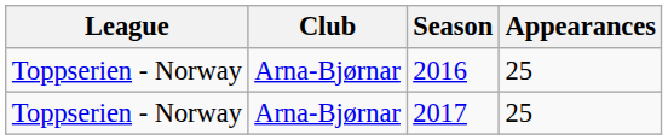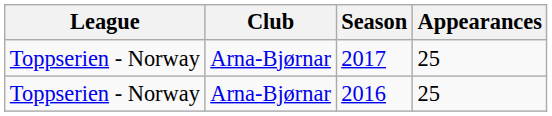rows swapped: 2016 <-> 2017
